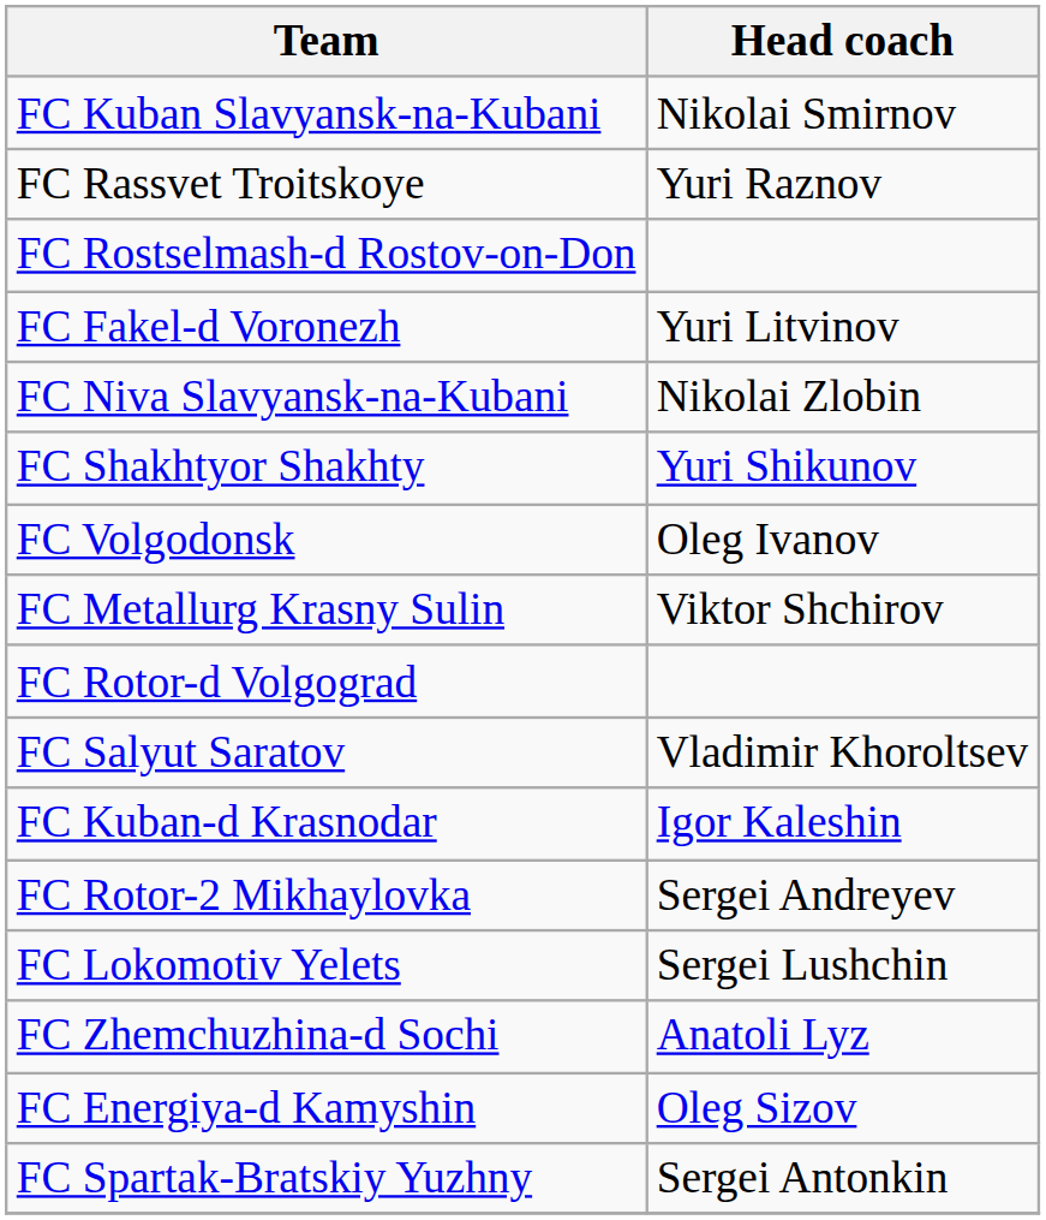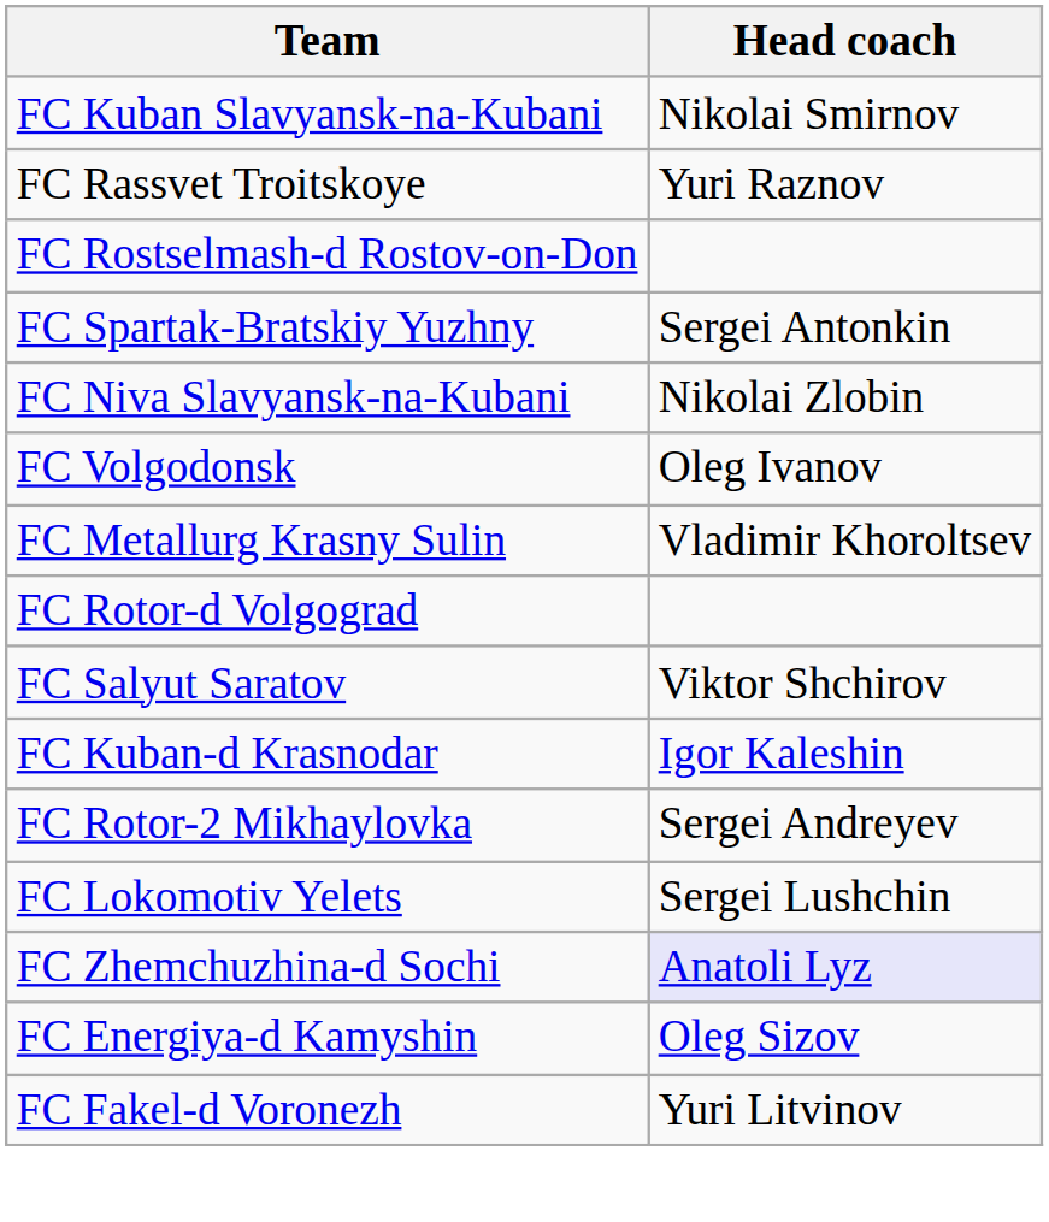rows swapped: FC Spartak-Bratskiy Yuzhny <-> FC Fakel-d Voronezh
- row: FC Shakhtyor Shakhty | Yuri Shikunov
FC Metallurg Krasny Sulin | Head coach: Viktor Shchirov -> Vladimir Khoroltsev
FC Salyut Saratov | Head coach: Vladimir Khoroltsev -> Viktor Shchirov
FC Zhemchuzhina-d Sochi | Head coach: no background -> lavender background
